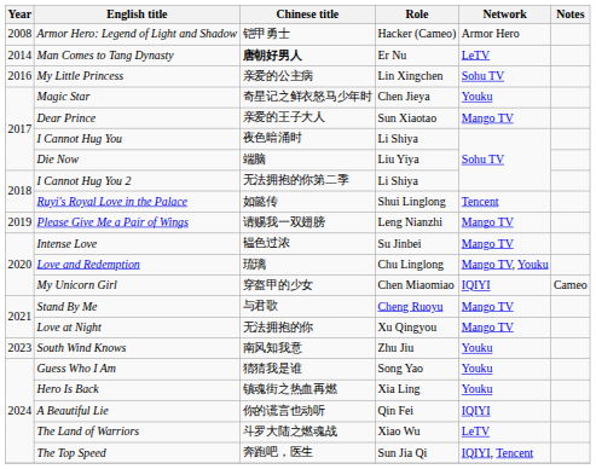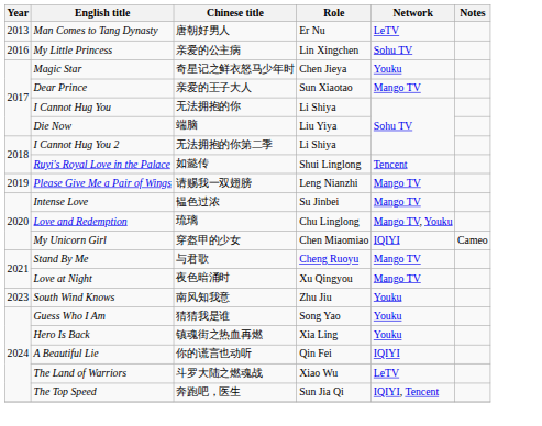- row: 2008 | Armor Hero: Legend of Light and Shadow | 铠甲勇士 | Hacker (Cameo) | Armor Hero
Man Comes to Tang Dynasty | Year: 2014 -> 2013
Man Comes to Tang Dynasty | Chinese title: bold -> normal
I Cannot Hug You | Chinese title: 夜色暗涌时 -> 无法拥抱的你
Love at Night | Chinese title: 无法拥抱的你 -> 夜色暗涌时
